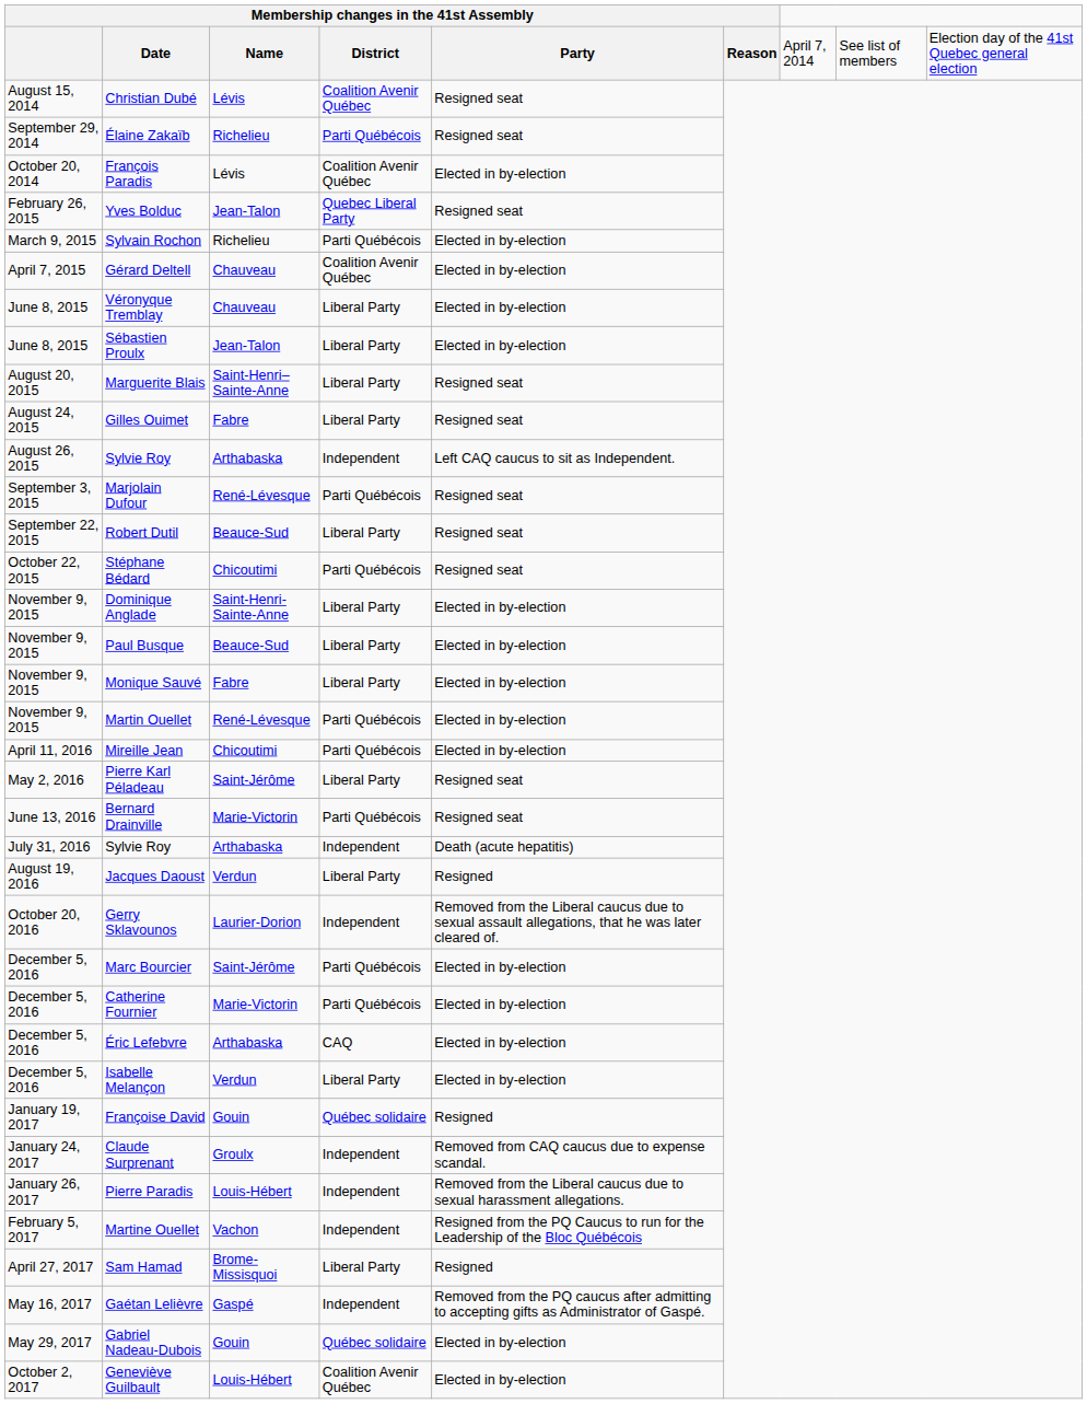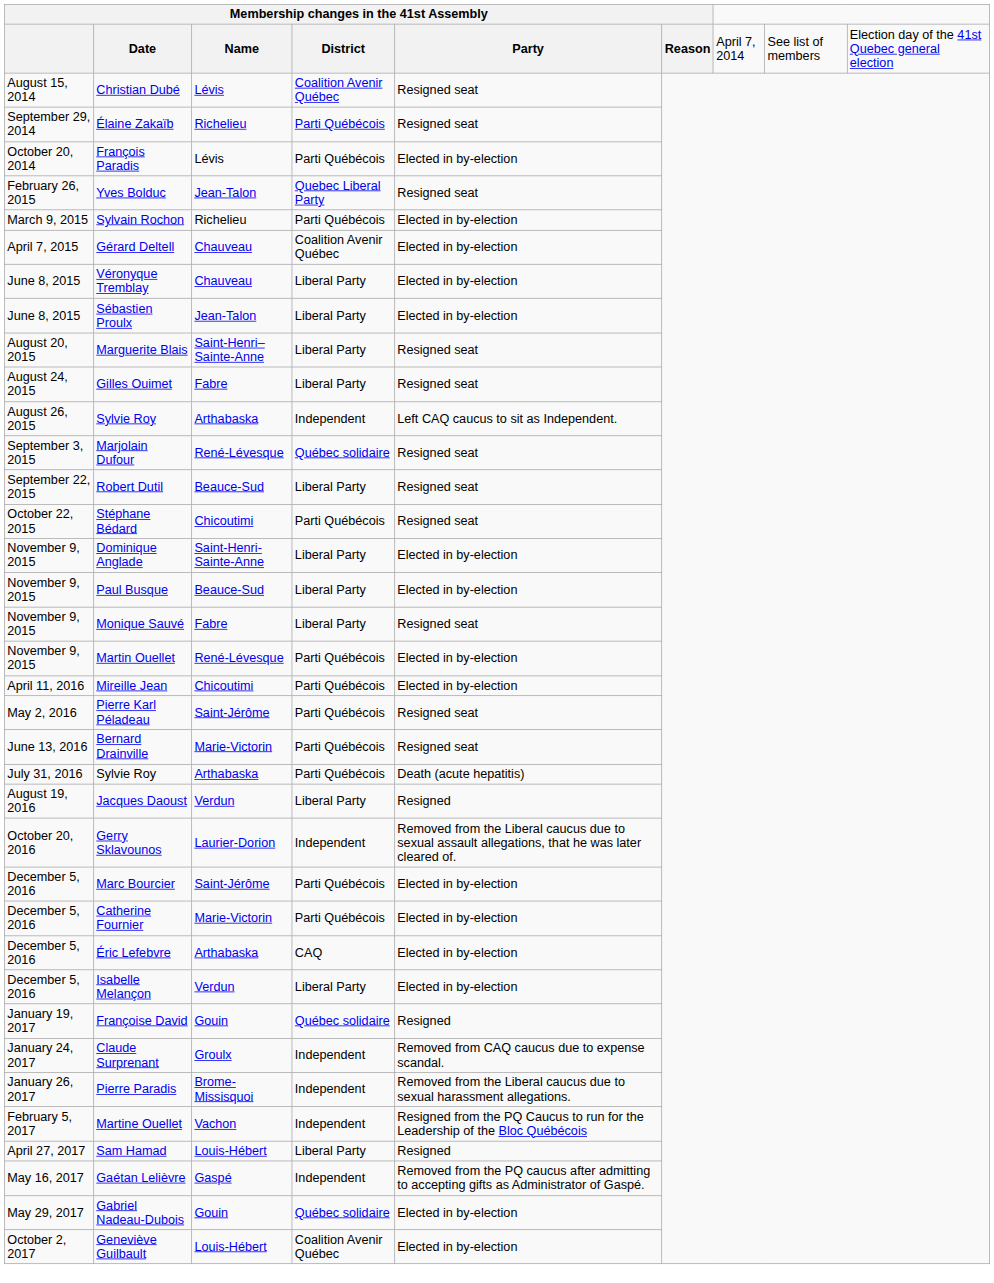François Paradis | column 4: Coalition Avenir Québec -> Parti Québécois
Marjolain Dufour | column 4: Parti Québécois -> Québec solidaire
Monique Sauvé | column 5: Elected in by-election -> Resigned seat
Pierre Karl Péladeau | column 4: Liberal Party -> Parti Québécois
July 31, 2016 / Sylvie Roy | column 4: Independent -> Parti Québécois
Pierre Paradis | column 3: Louis-Hébert -> Brome-Missisquoi
Sam Hamad | column 3: Brome-Missisquoi -> Louis-Hébert
